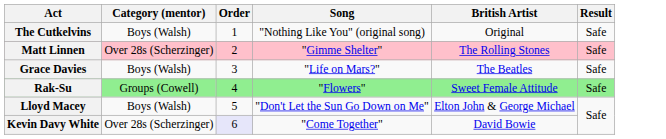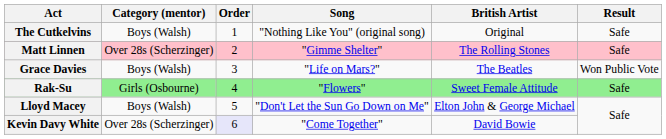Grace Davies | Result: Safe -> Won Public Vote
Rak-Su | Category (mentor): Groups (Cowell) -> Girls (Osbourne)
